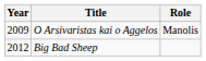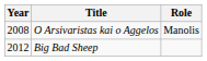O Arsivaristas kai o Aggelos | Year: 2009 -> 2008
